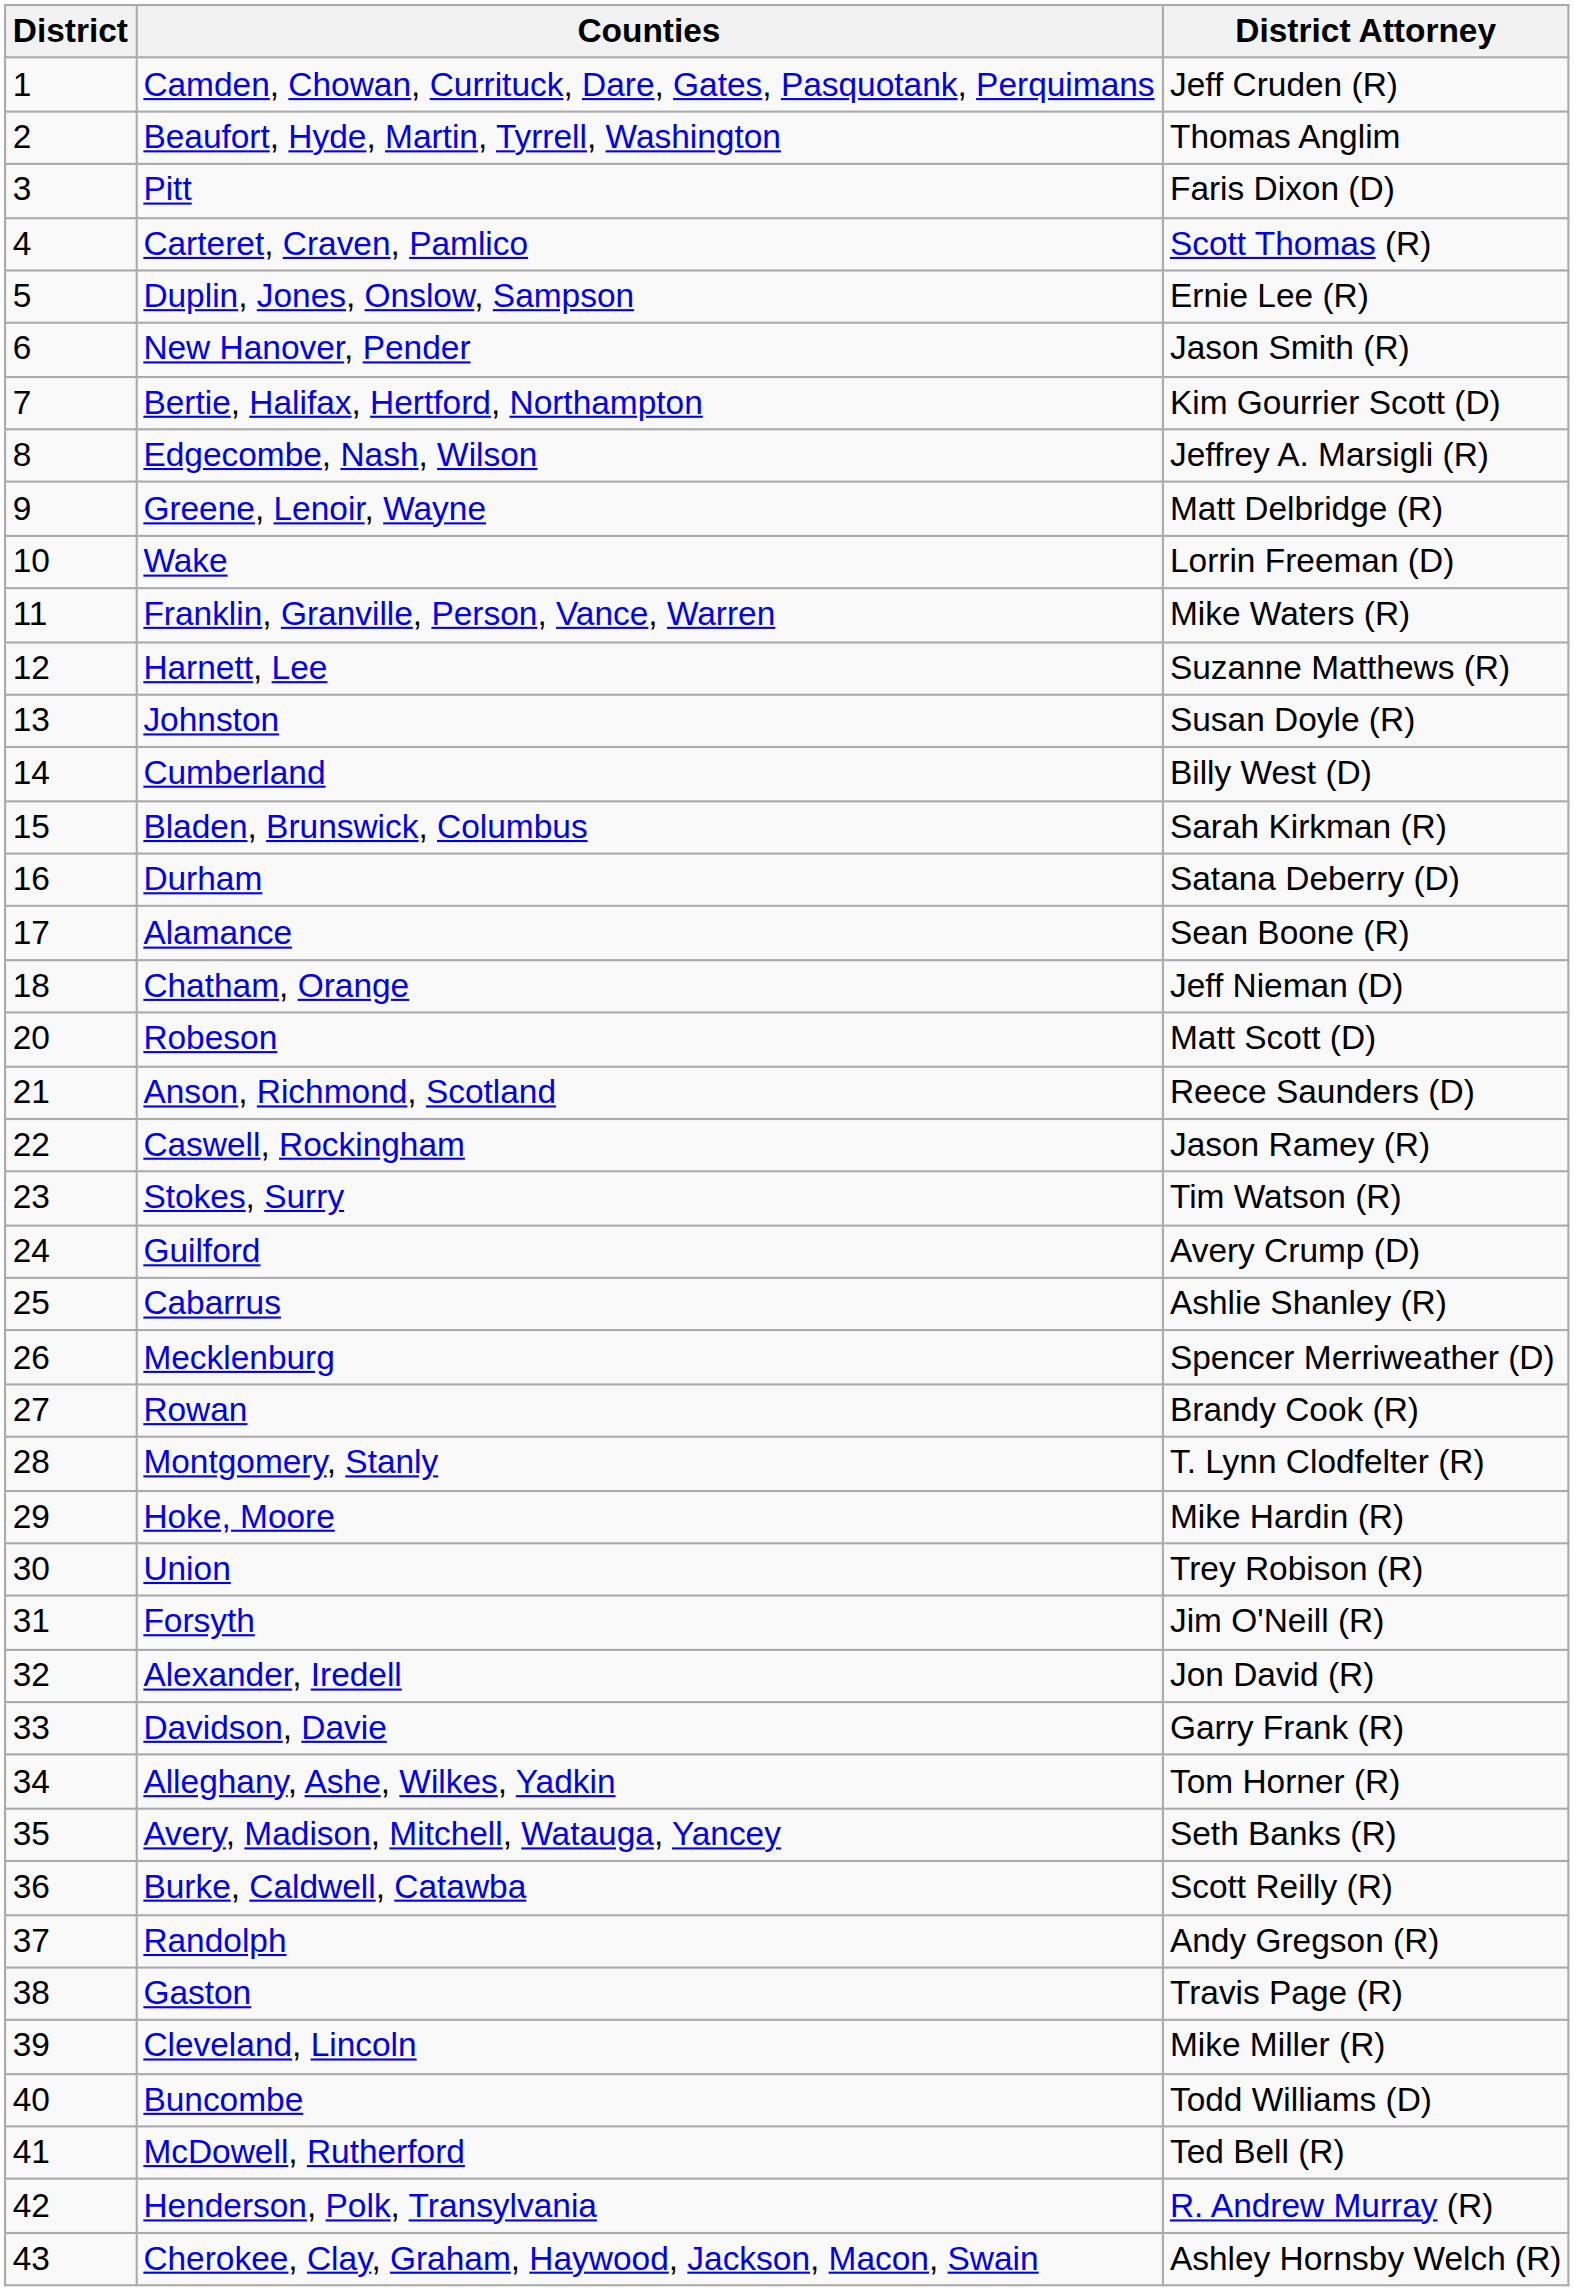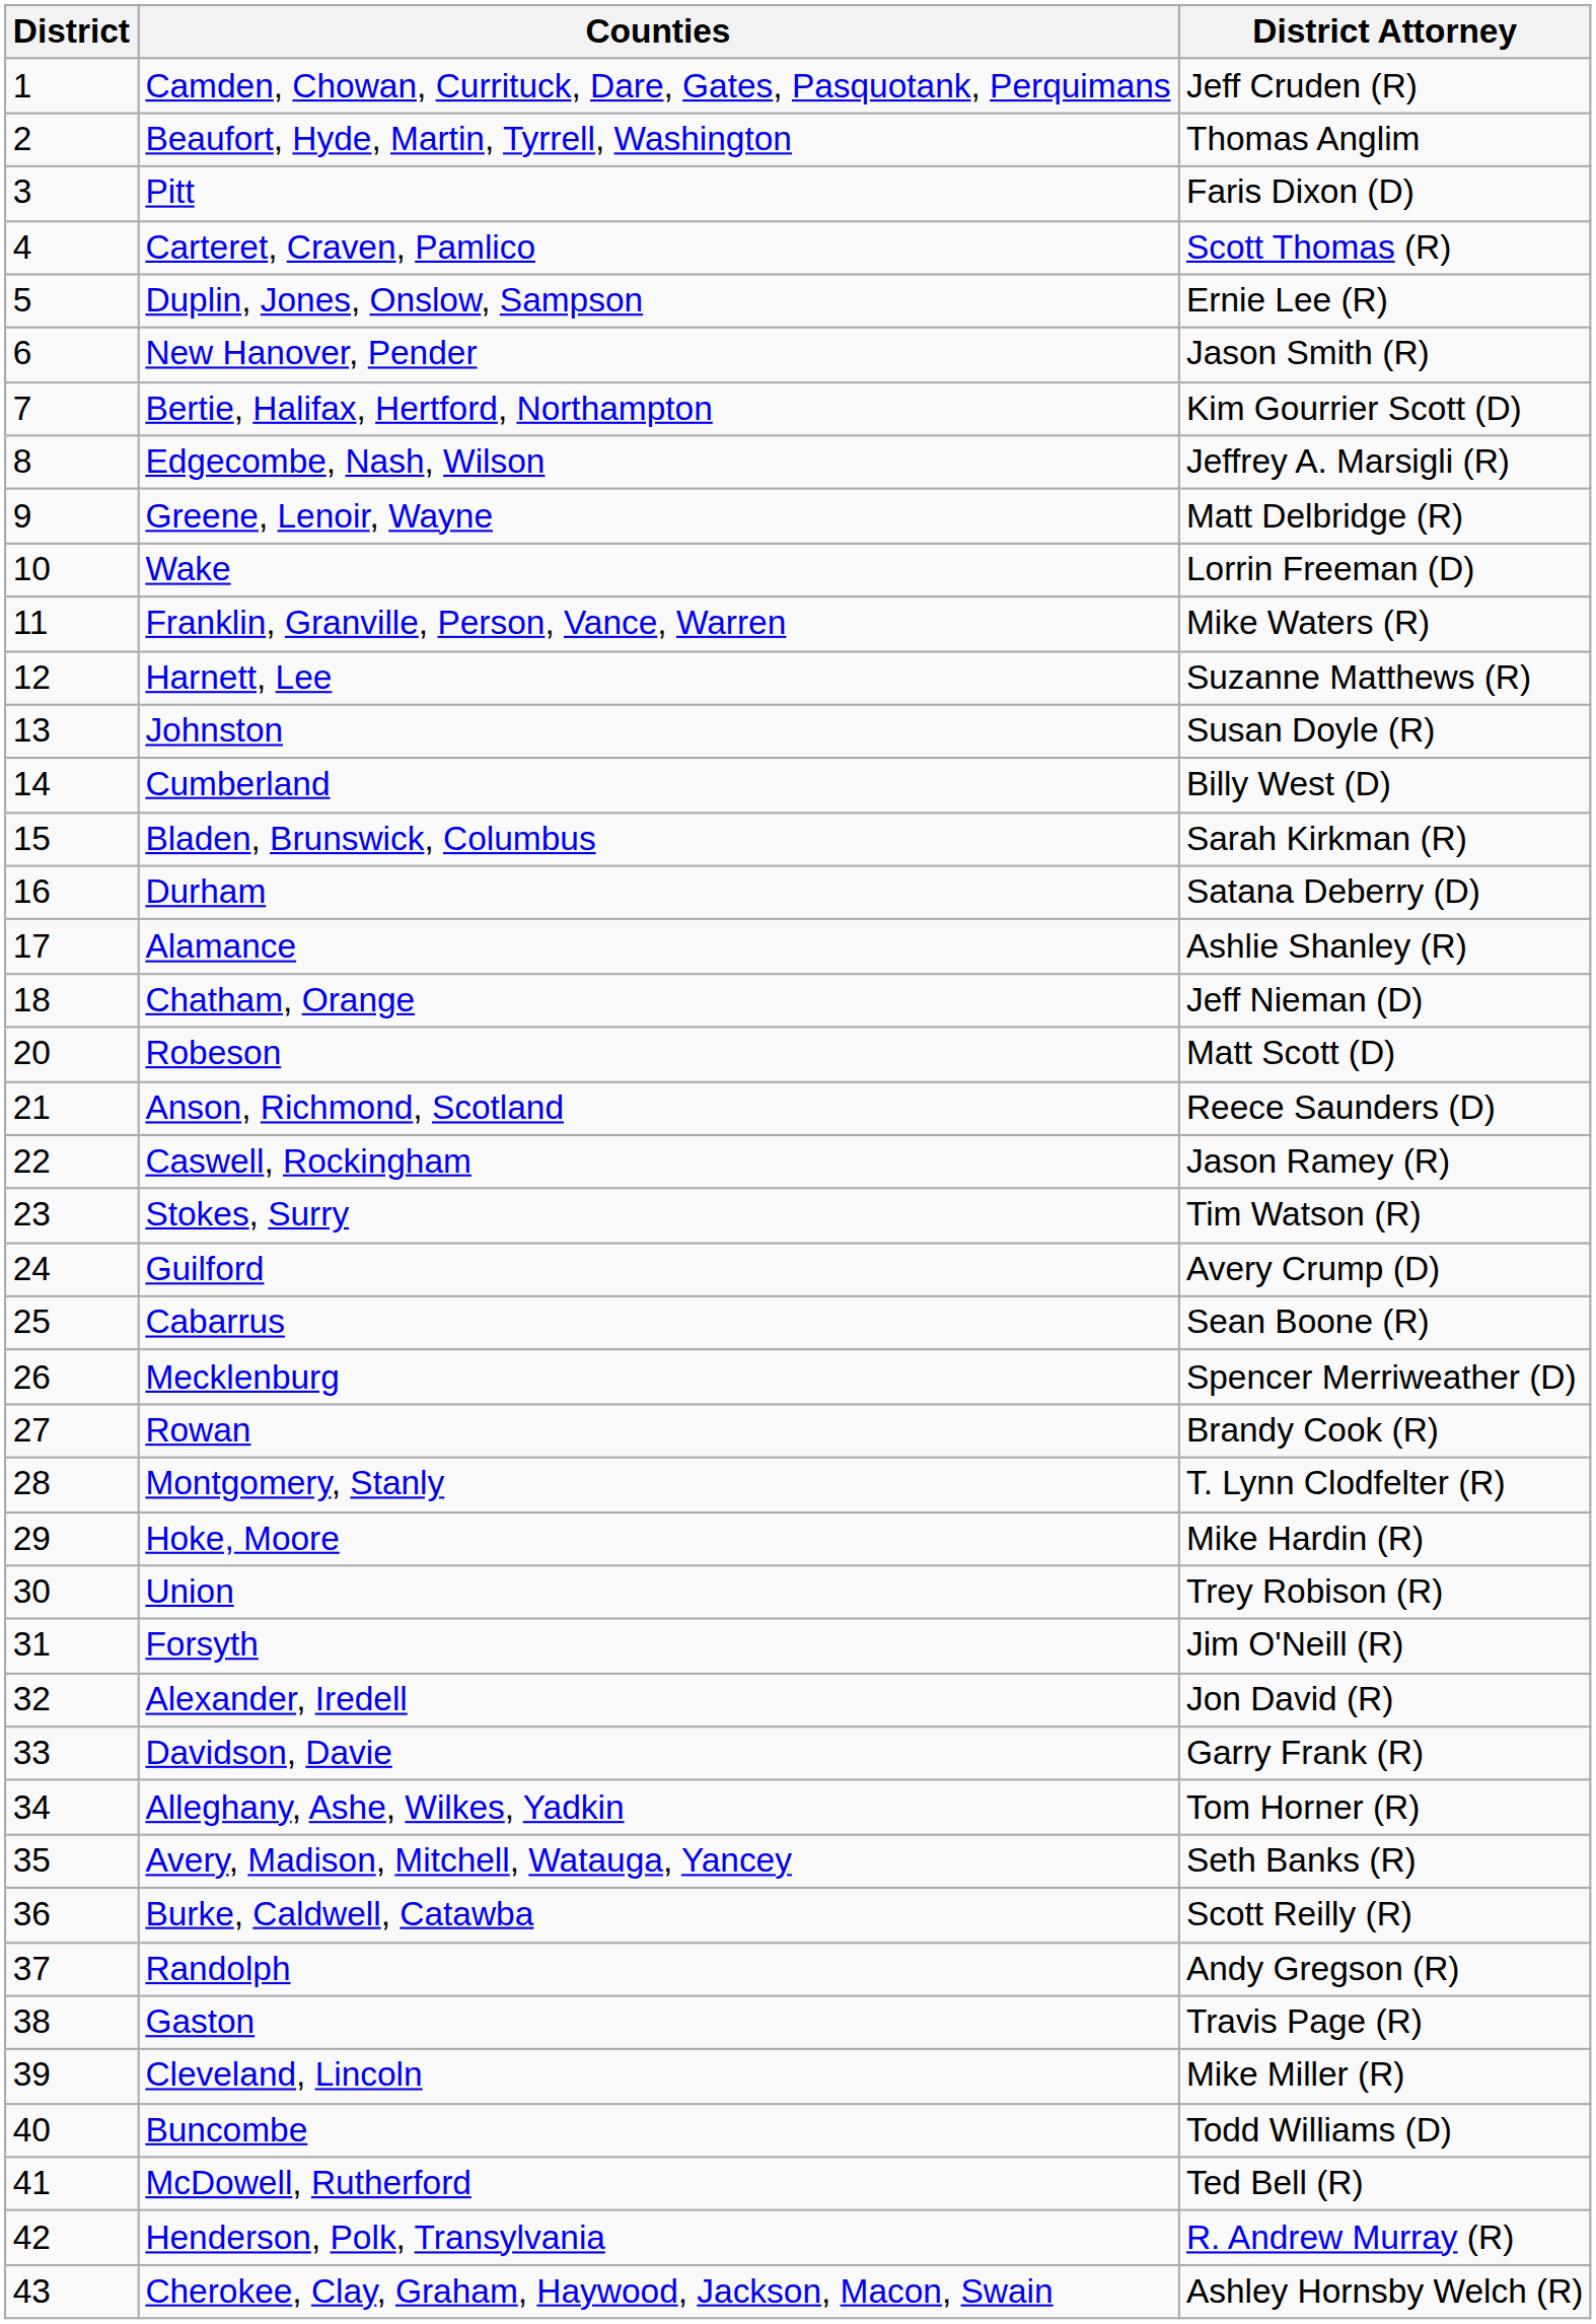Alamance | District Attorney: Sean Boone (R) -> Ashlie Shanley (R)
Cabarrus | District Attorney: Ashlie Shanley (R) -> Sean Boone (R)
